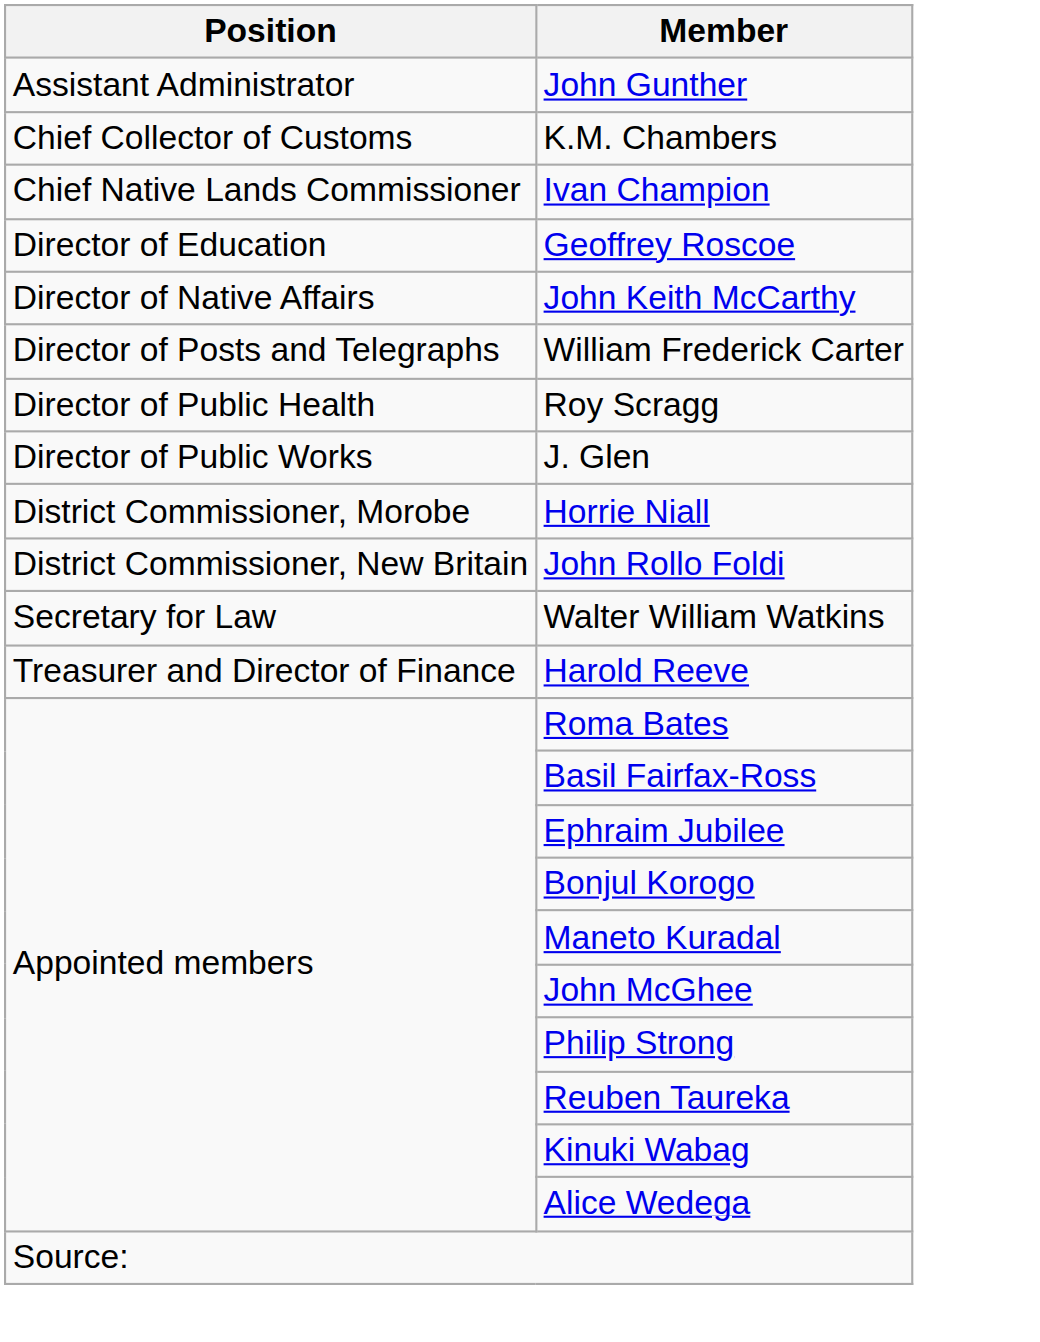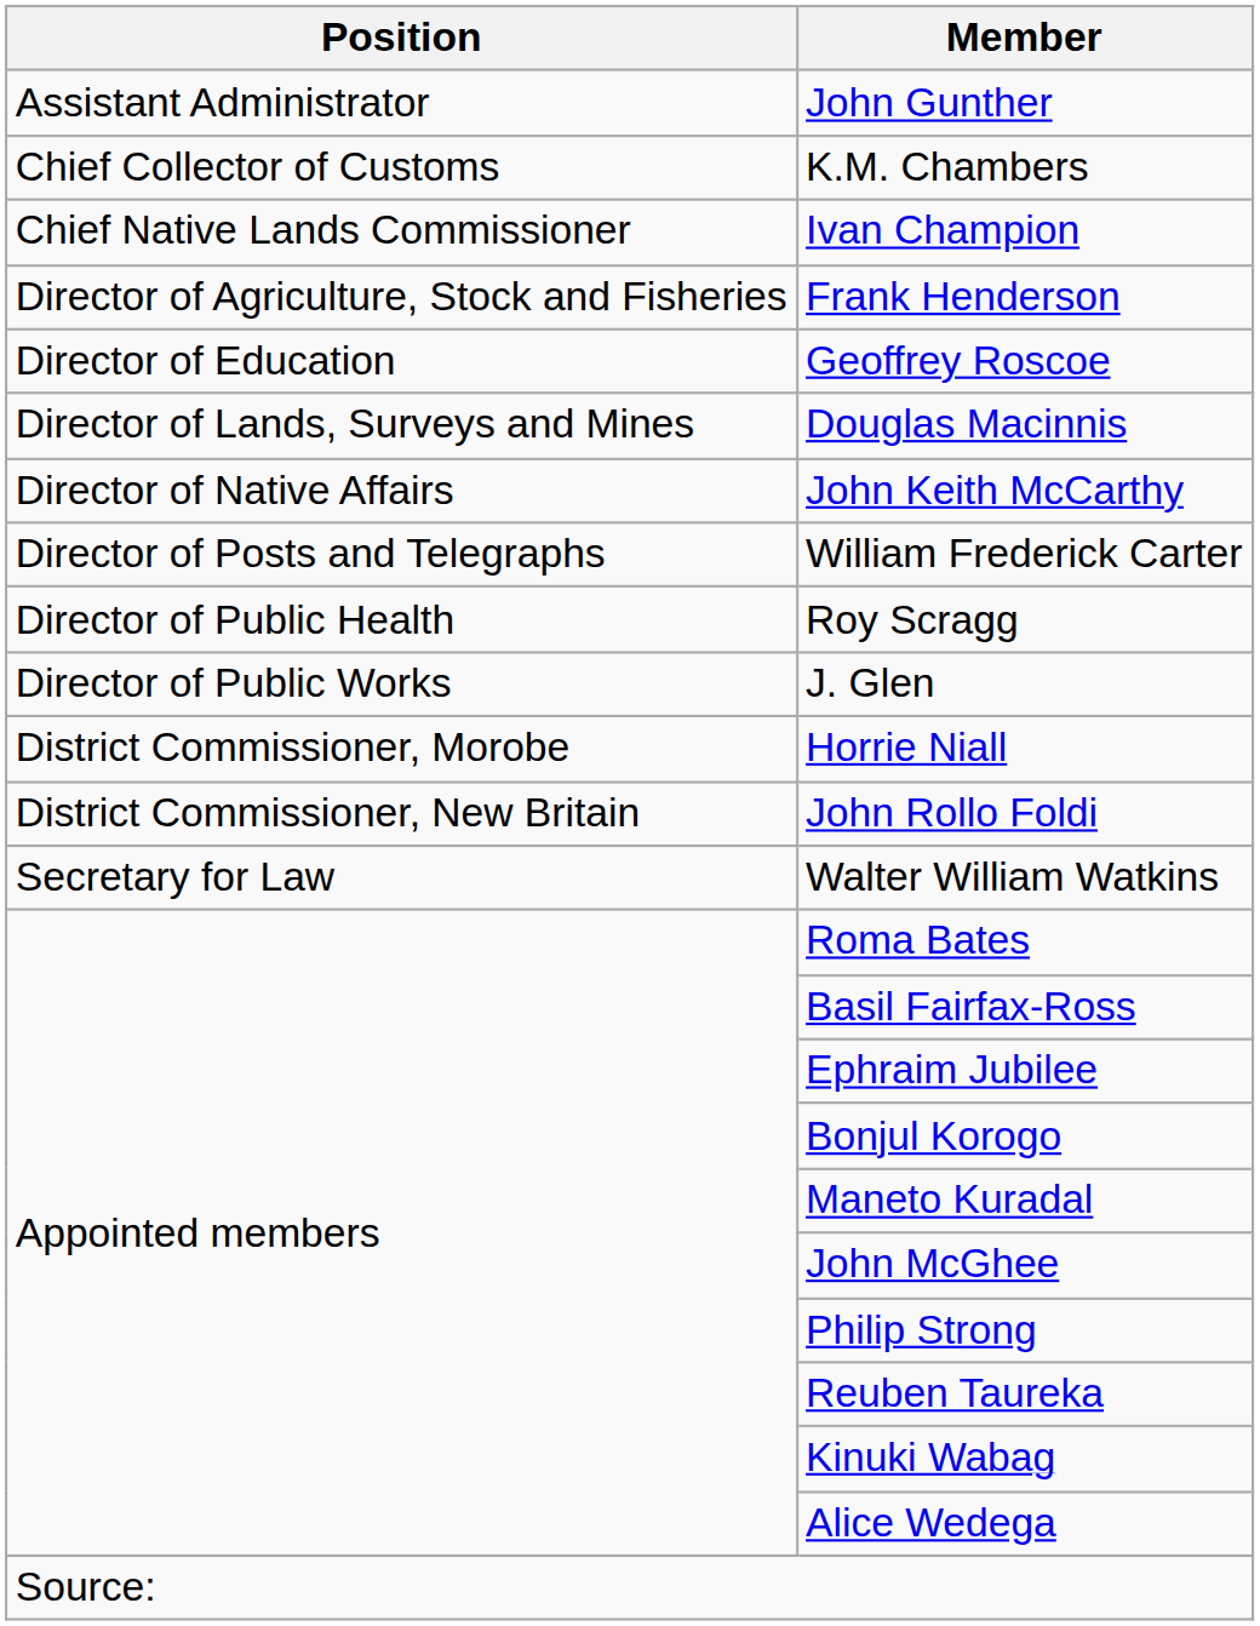+ row: Director of Agriculture, Stock and Fisheries | Frank Henderson
+ row: Director of Lands, Surveys and Mines | Douglas Macinnis
- row: Treasurer and Director of Finance | Harold Reeve
